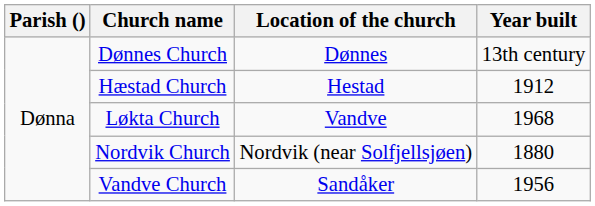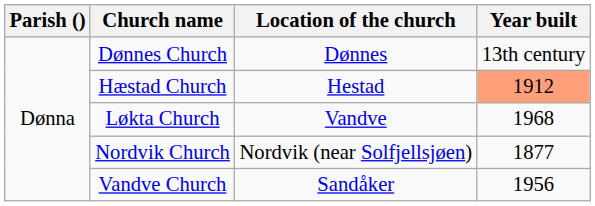Hæstad Church | Year built: no background -> lightsalmon background
Nordvik Church | Year built: 1880 -> 1877
